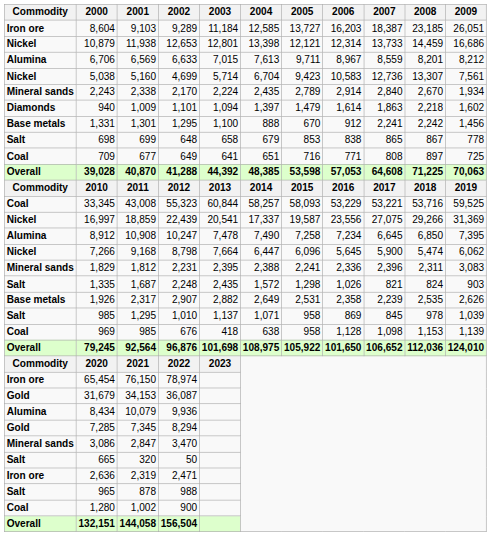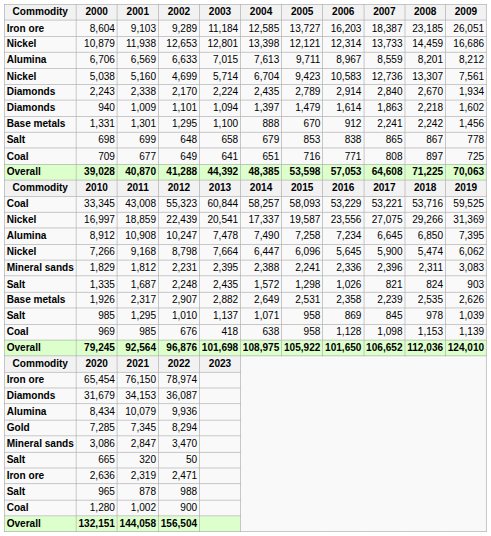2,243 | Commodity: Mineral sands -> Diamonds
31,679 | Commodity: Gold -> Diamonds
